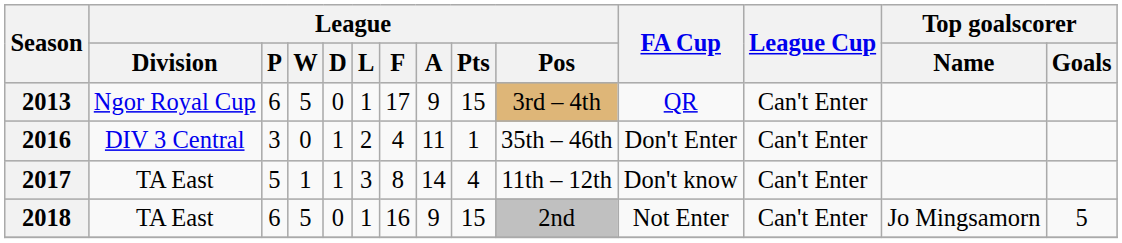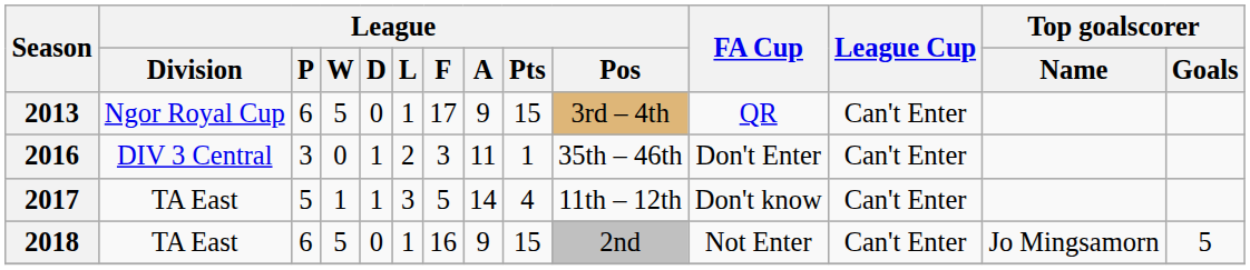2016 | League / F: 4 -> 3
2017 | League / F: 8 -> 5
